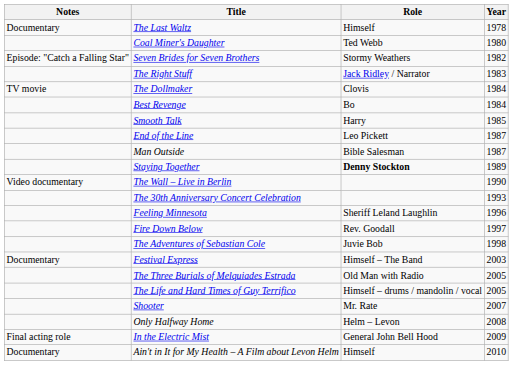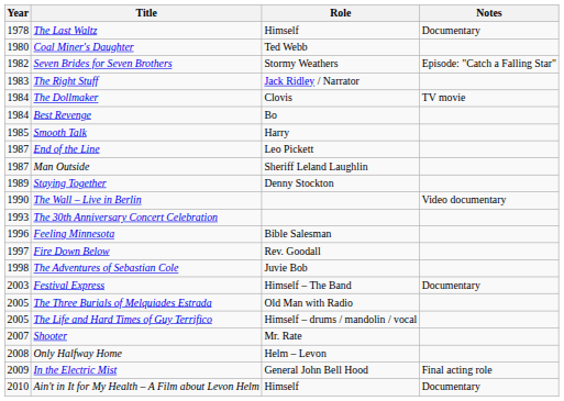columns swapped: Year <-> Notes
Man Outside | Role: Bible Salesman -> Sheriff Leland Laughlin
Staying Together | Role: bold -> normal
Feeling Minnesota | Role: Sheriff Leland Laughlin -> Bible Salesman
